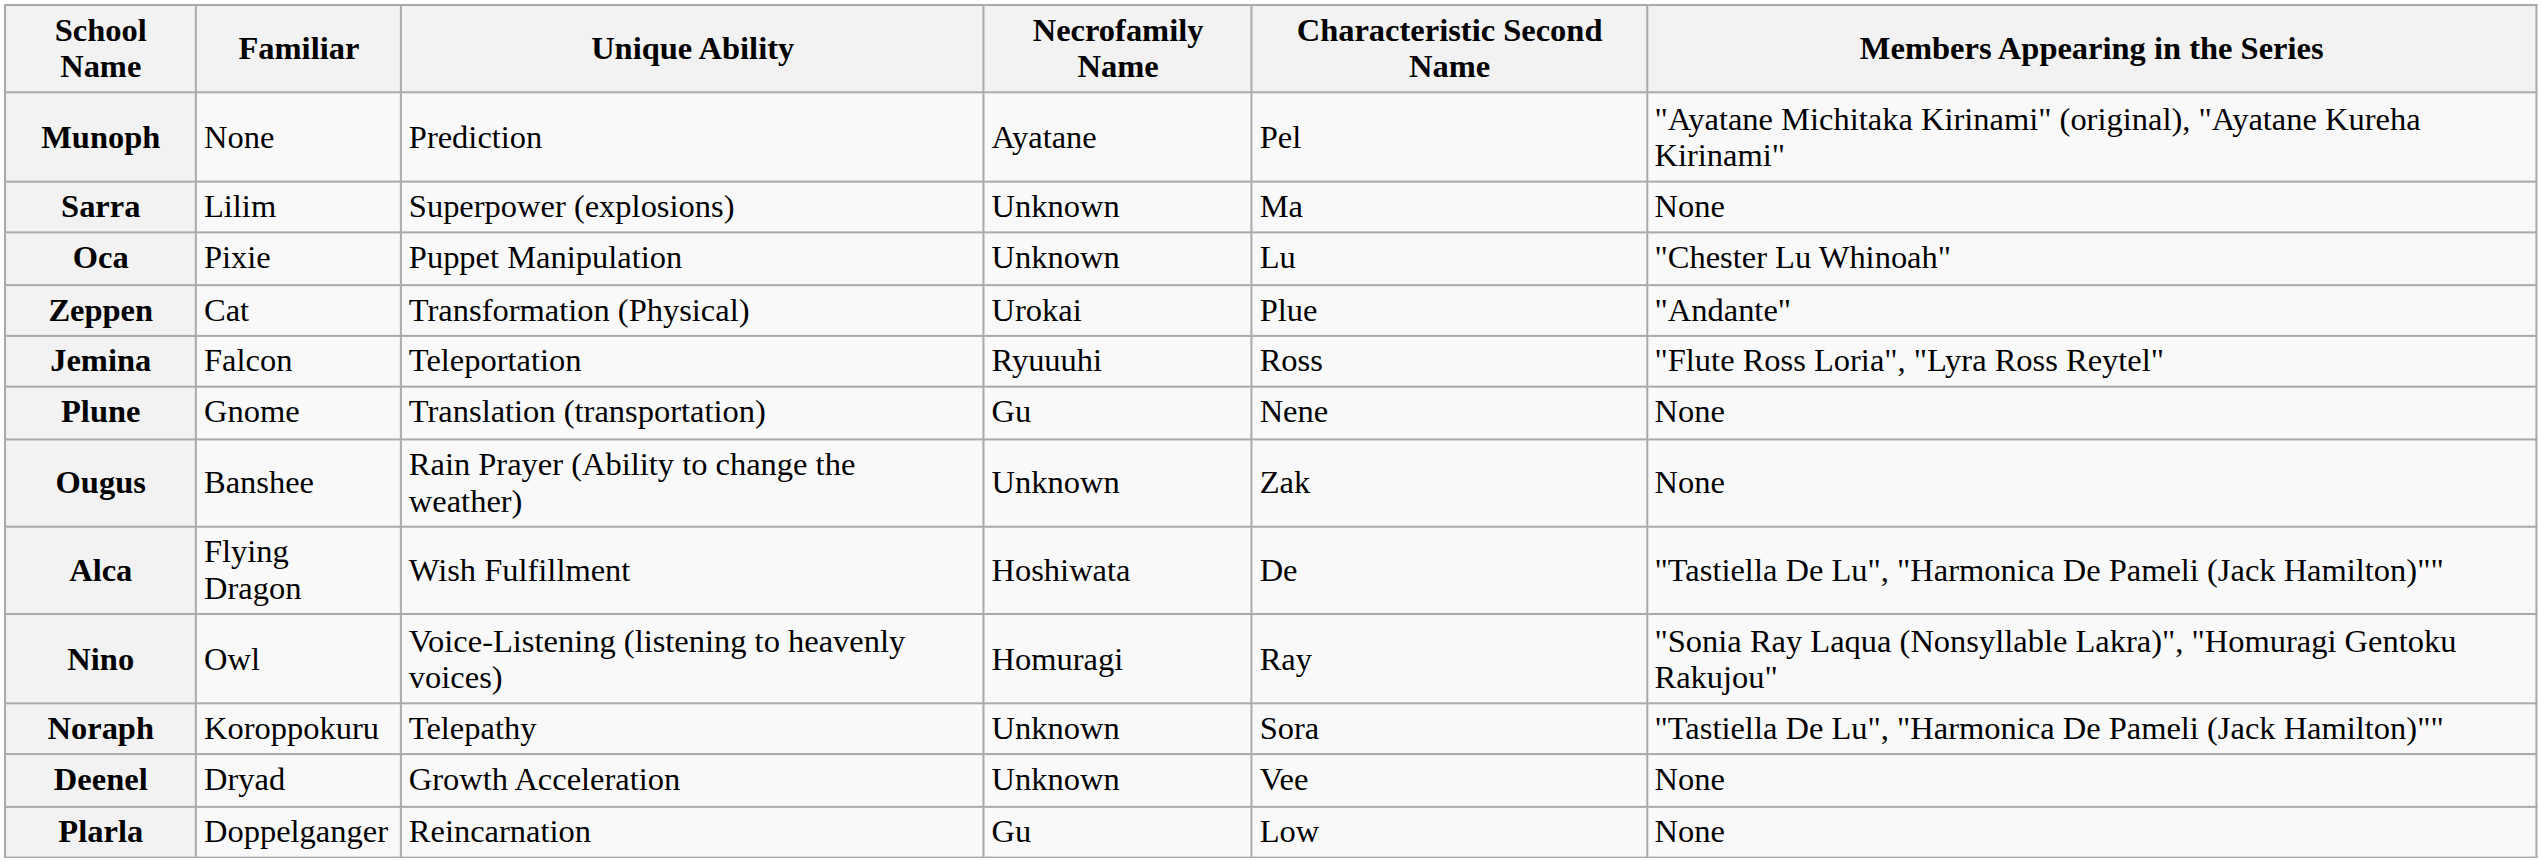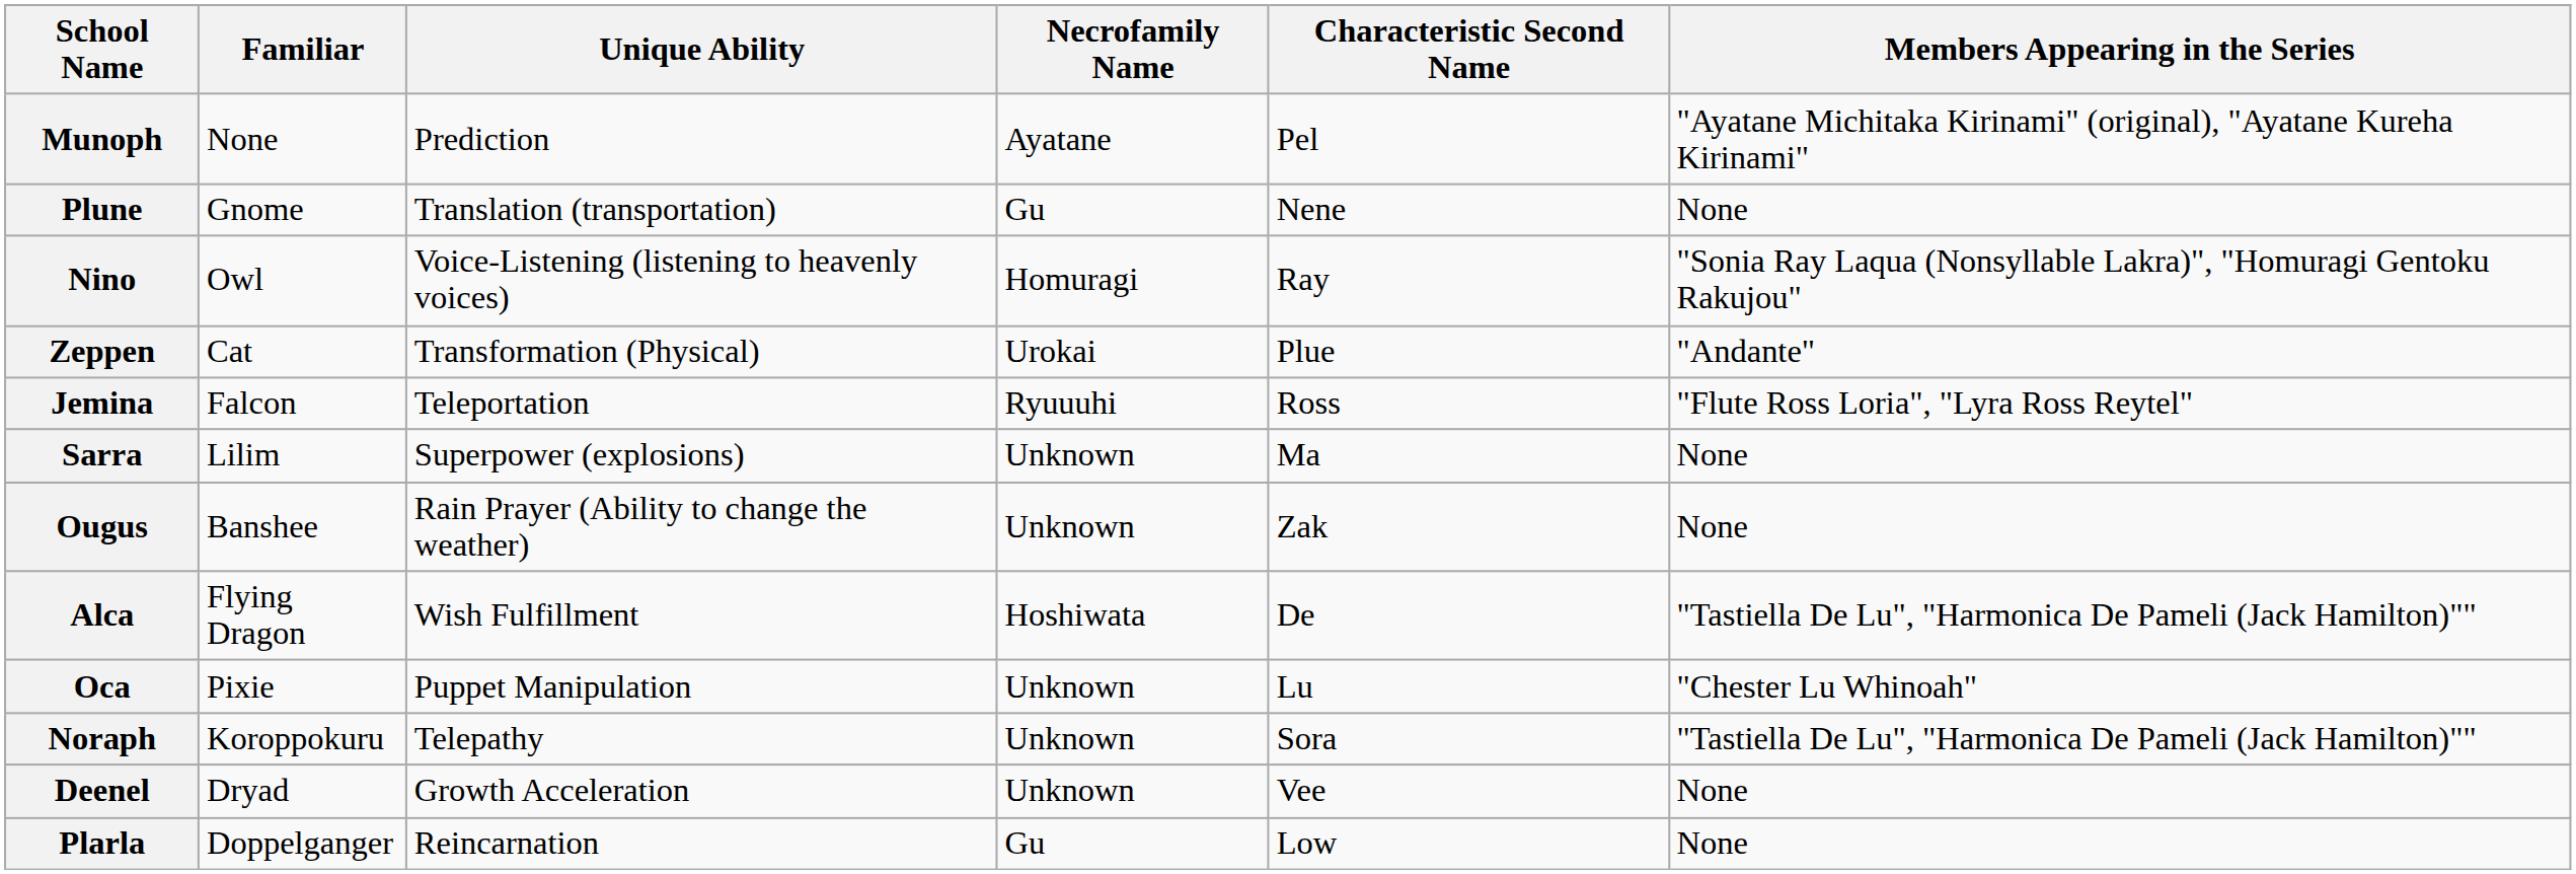rows swapped: Plune <-> Sarra
rows swapped: Nino <-> Oca
